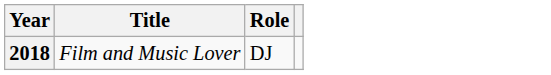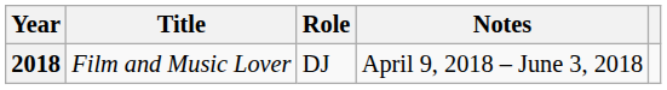+ column: Notes | April 9, 2018 – June 3, 2018
